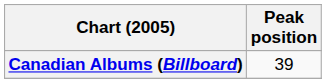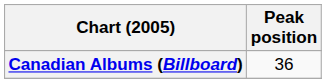Canadian Albums (Billboard) | Peak position: 39 -> 36
